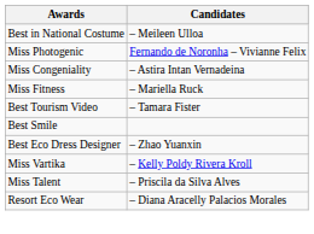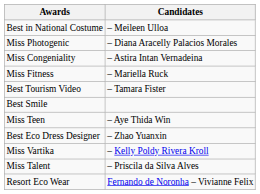Miss Photogenic | Candidates: Fernando de Noronha – Vivianne Felix -> – Diana Aracelly Palacios Morales
+ row: Miss Teen | – Aye Thida Win
Resort Eco Wear | Candidates: – Diana Aracelly Palacios Morales -> Fernando de Noronha – Vivianne Felix
